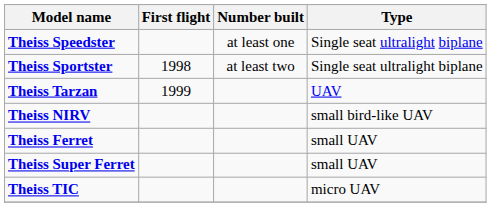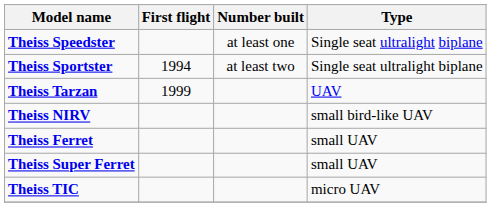Theiss Sportster | First flight: 1998 -> 1994
